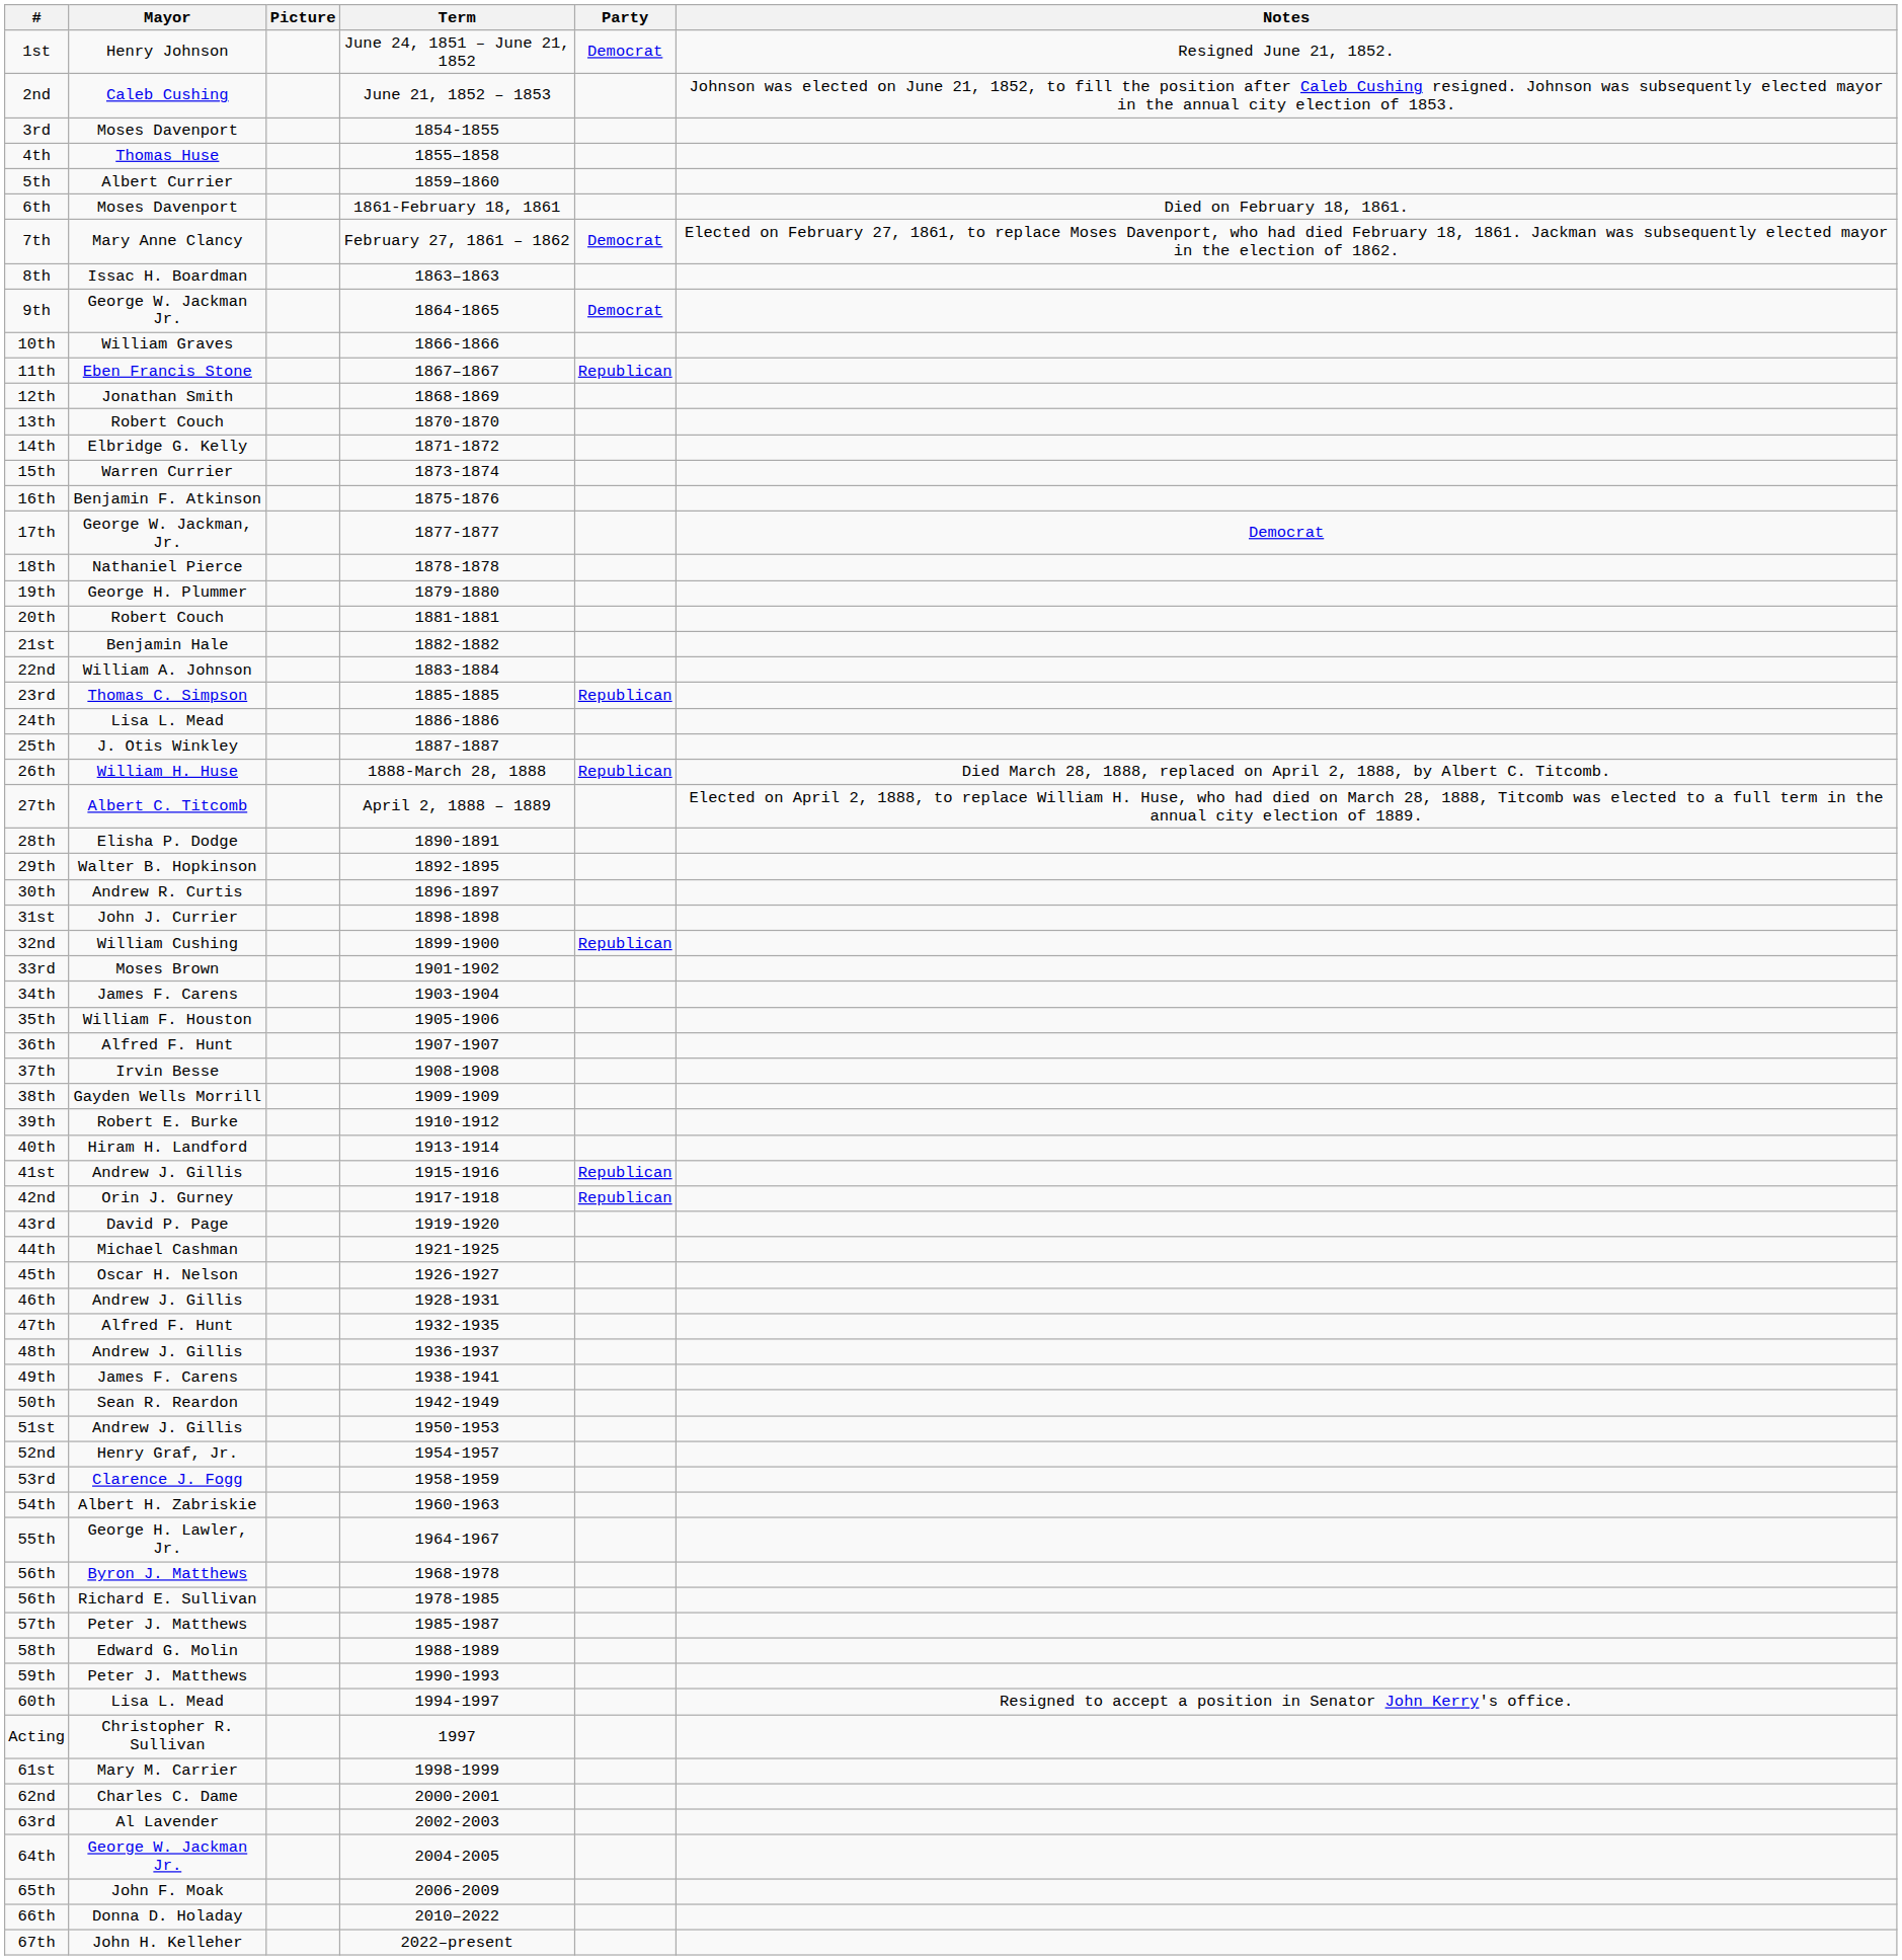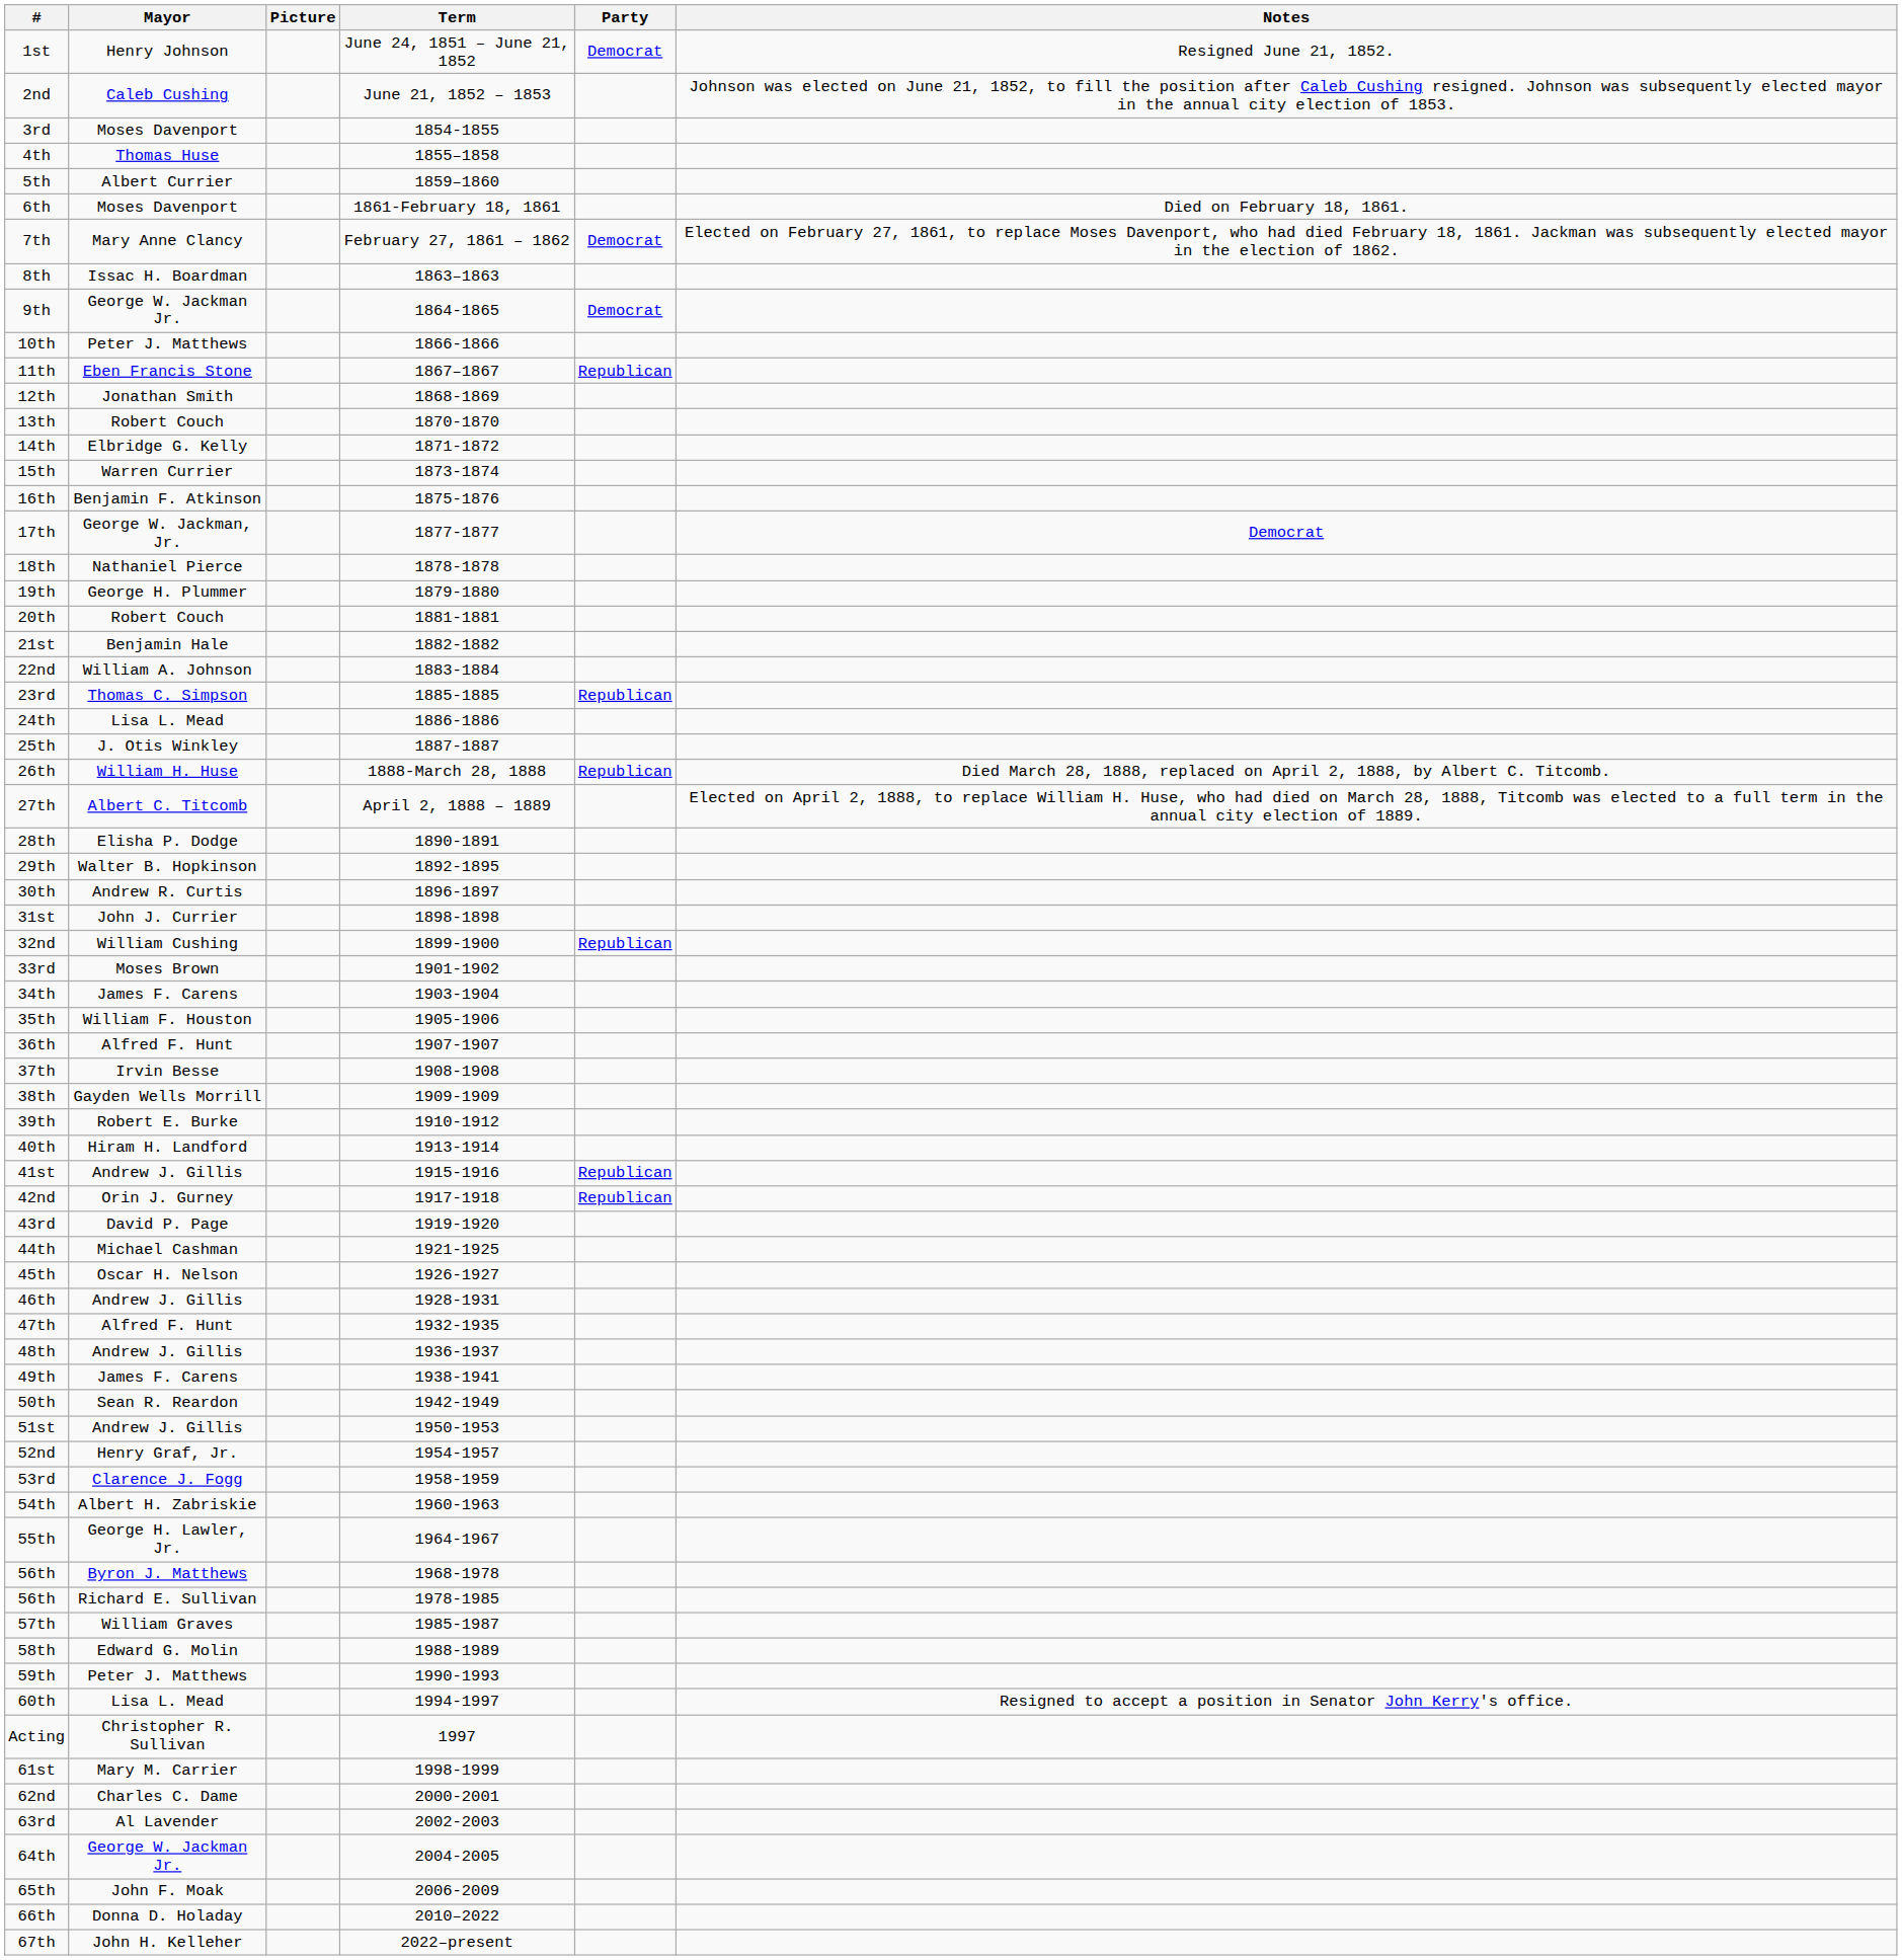10th | Mayor: William Graves -> Peter J. Matthews
57th | Mayor: Peter J. Matthews -> William Graves
